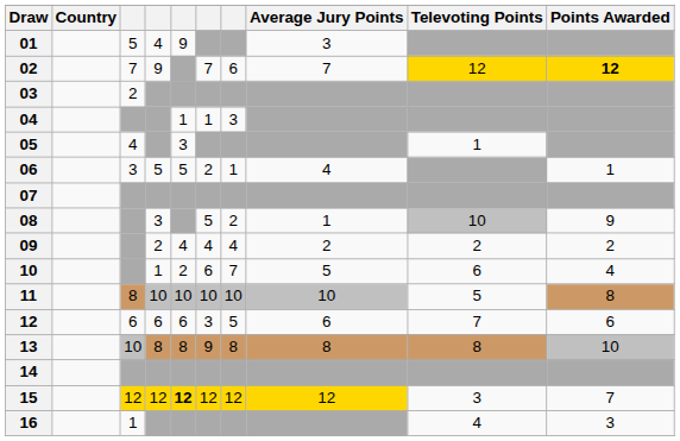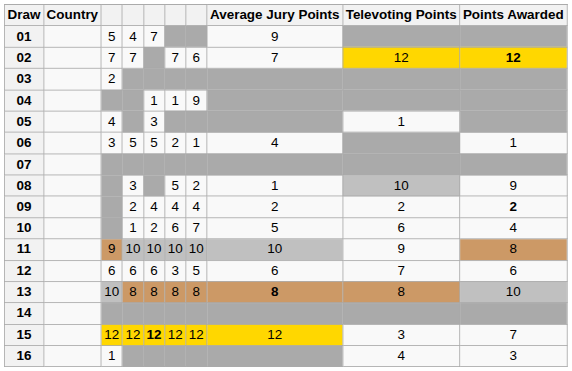01 | column 5: 9 -> 7
01 | Average Jury Points: 3 -> 9
02 | column 4: 9 -> 7
04 | column 7: 3 -> 9
09 | Points Awarded: normal -> bold
11 | column 3: 8 -> 9
11 | Televoting Points: 5 -> 9
13 | column 6: 9 -> 8
13 | Average Jury Points: normal -> bold
